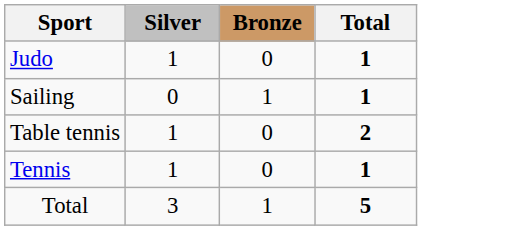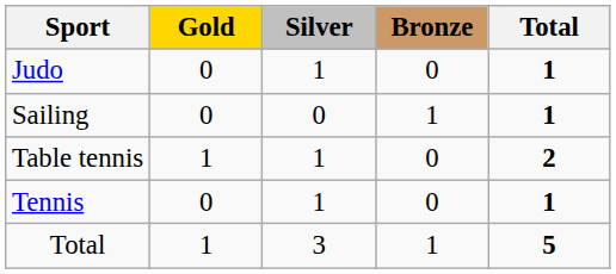+ column: Gold | 0 | 0 | 1 | 0 | 1
